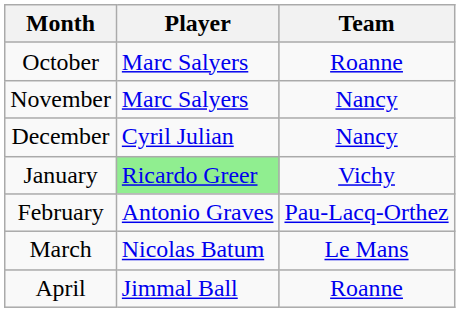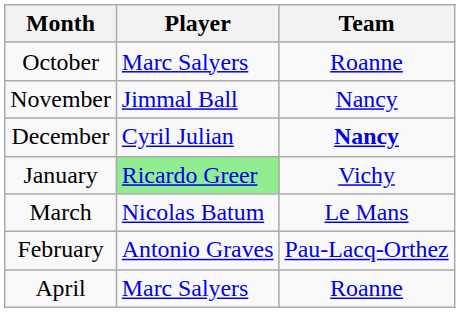November | Player: Marc Salyers -> Jimmal Ball
December | Team: normal -> bold
rows swapped: February <-> March
April | Player: Jimmal Ball -> Marc Salyers
